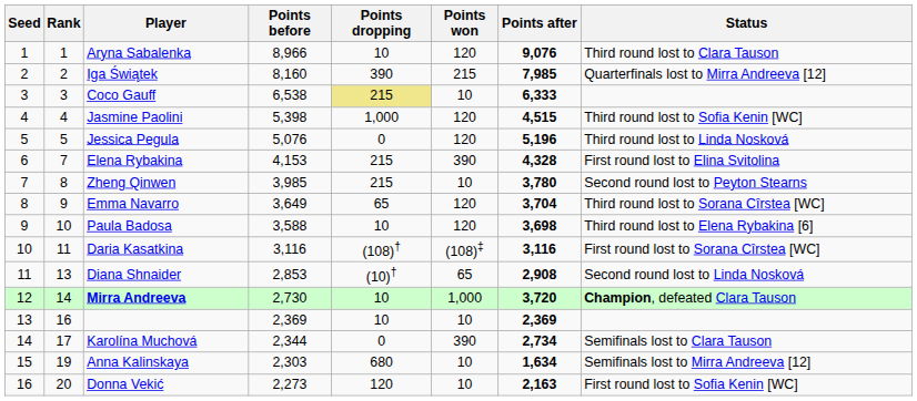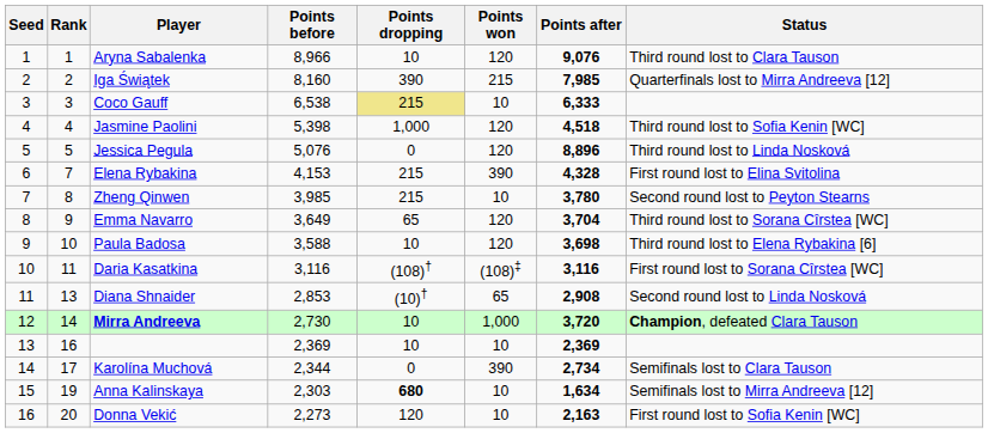Jasmine Paolini | Points after: 4,515 -> 4,518
Jessica Pegula | Points after: 5,196 -> 8,896
Anna Kalinskaya | Points dropping: normal -> bold
